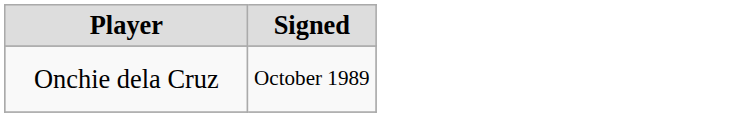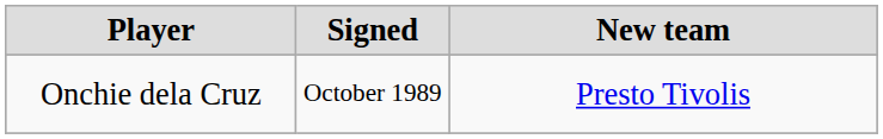+ column: New team | Presto Tivolis
